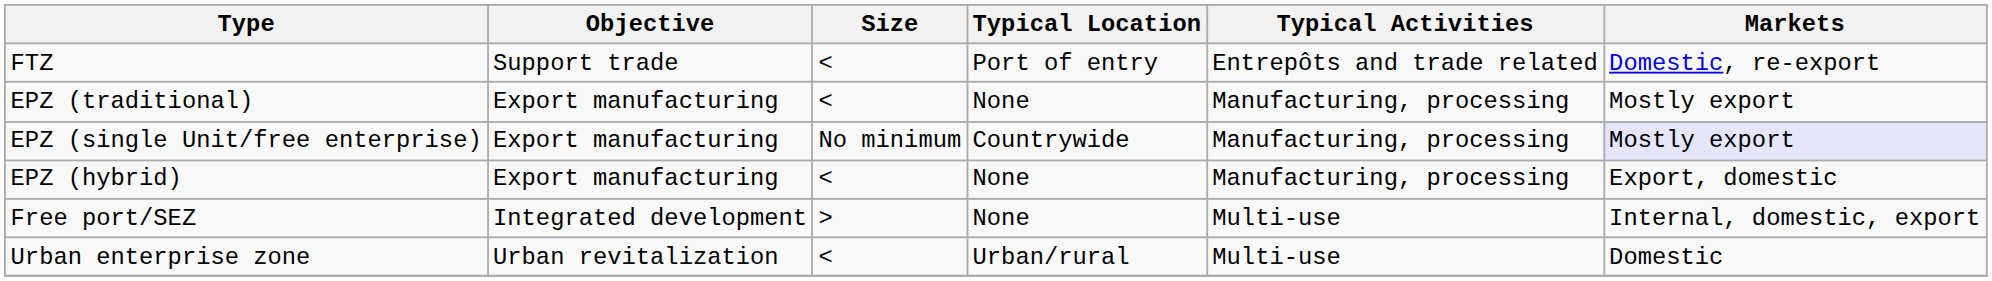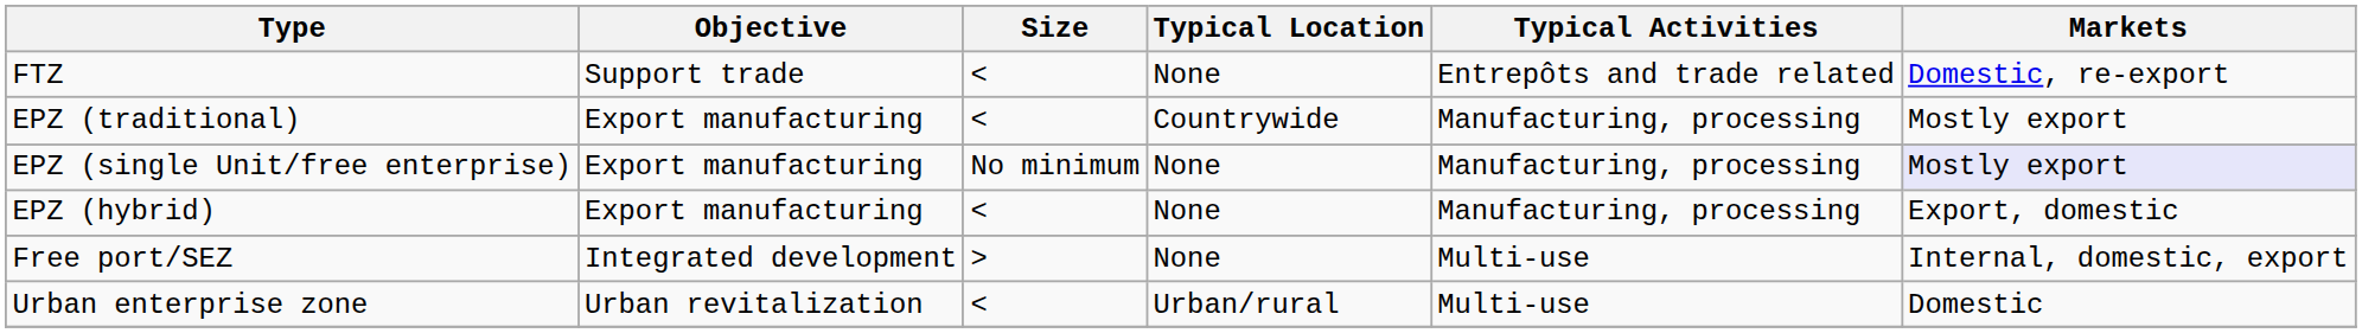FTZ | Typical Location: Port of entry -> None
EPZ (traditional) | Typical Location: None -> Countrywide
EPZ (single Unit/free enterprise) | Typical Location: Countrywide -> None
